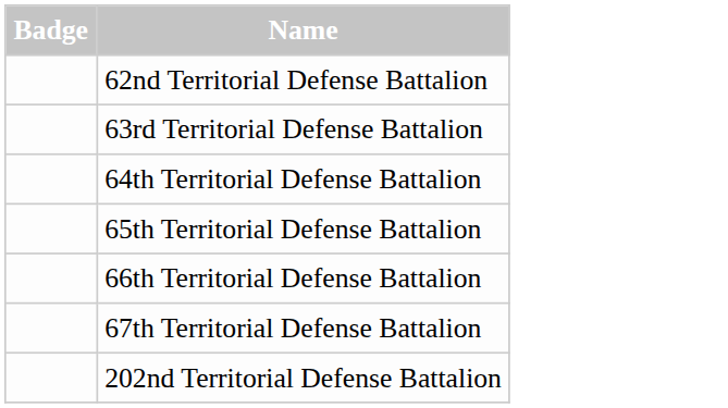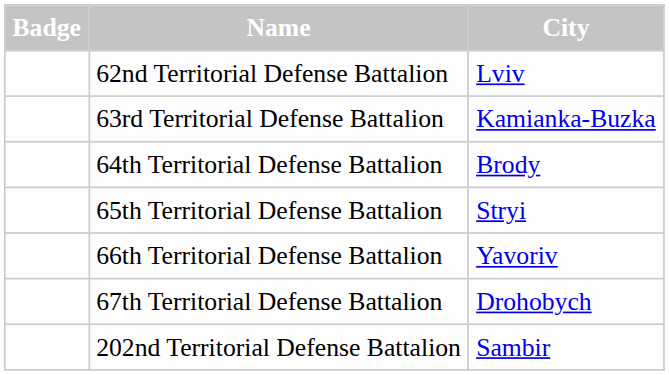+ column: City | Lviv | Kamianka-Buzka | Brody | Stryi | Yavoriv | Drohobych | Sambir
